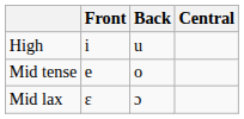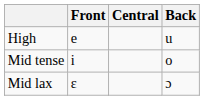columns swapped: Central <-> Back
High | Front: i -> e
Mid tense | Front: e -> i
